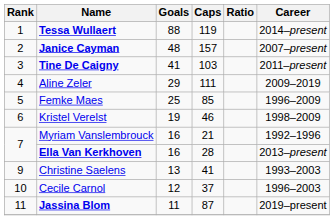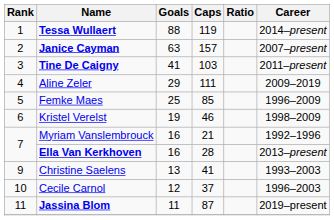Janice Cayman | Goals: 48 -> 63
